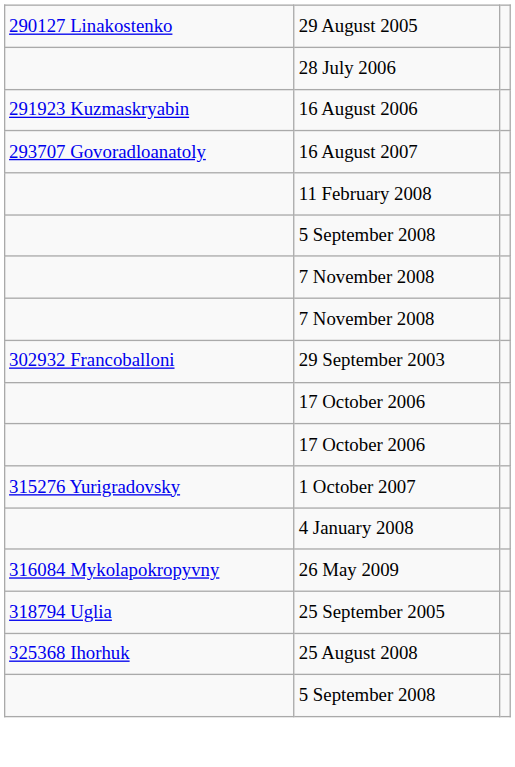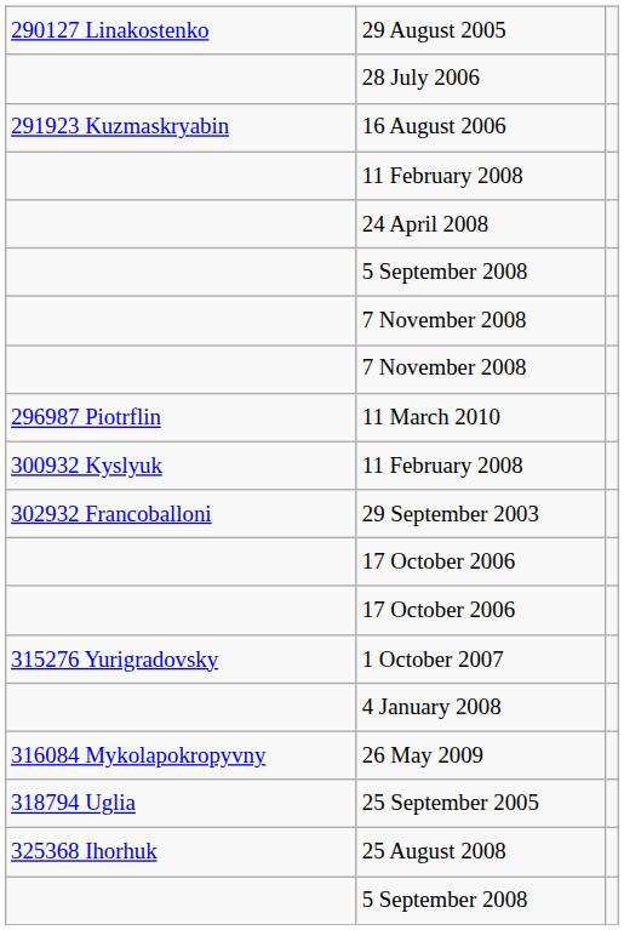- row: 293707 Govoradloanatoly | 16 August 2007
+ row: 24 April 2008
+ row: 296987 Piotrflin | 11 March 2010
+ row: 300932 Kyslyuk | 11 February 2008
